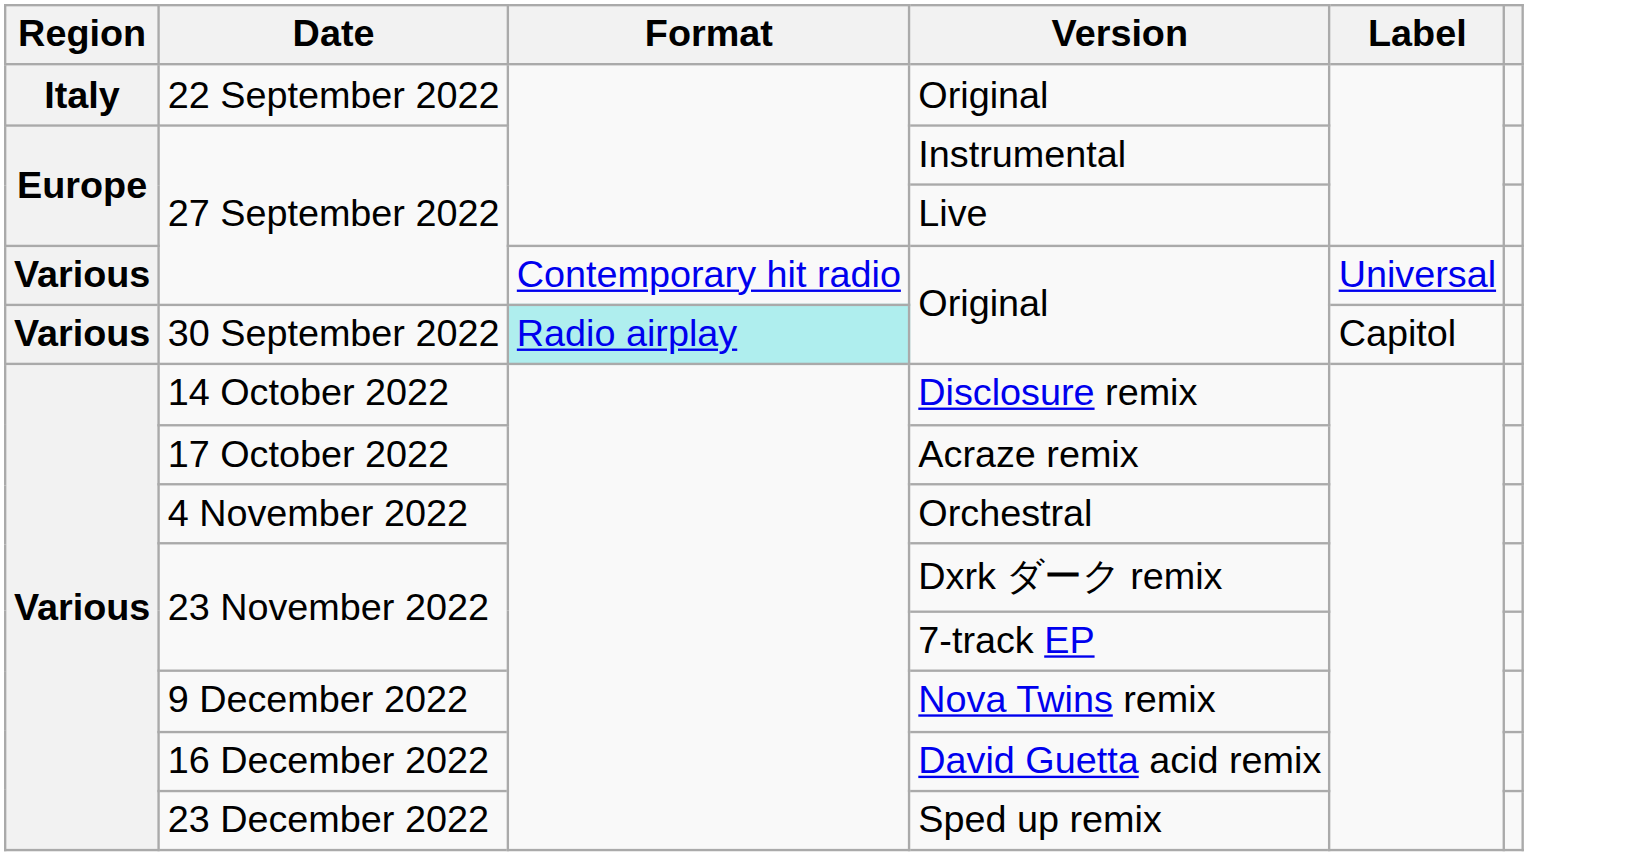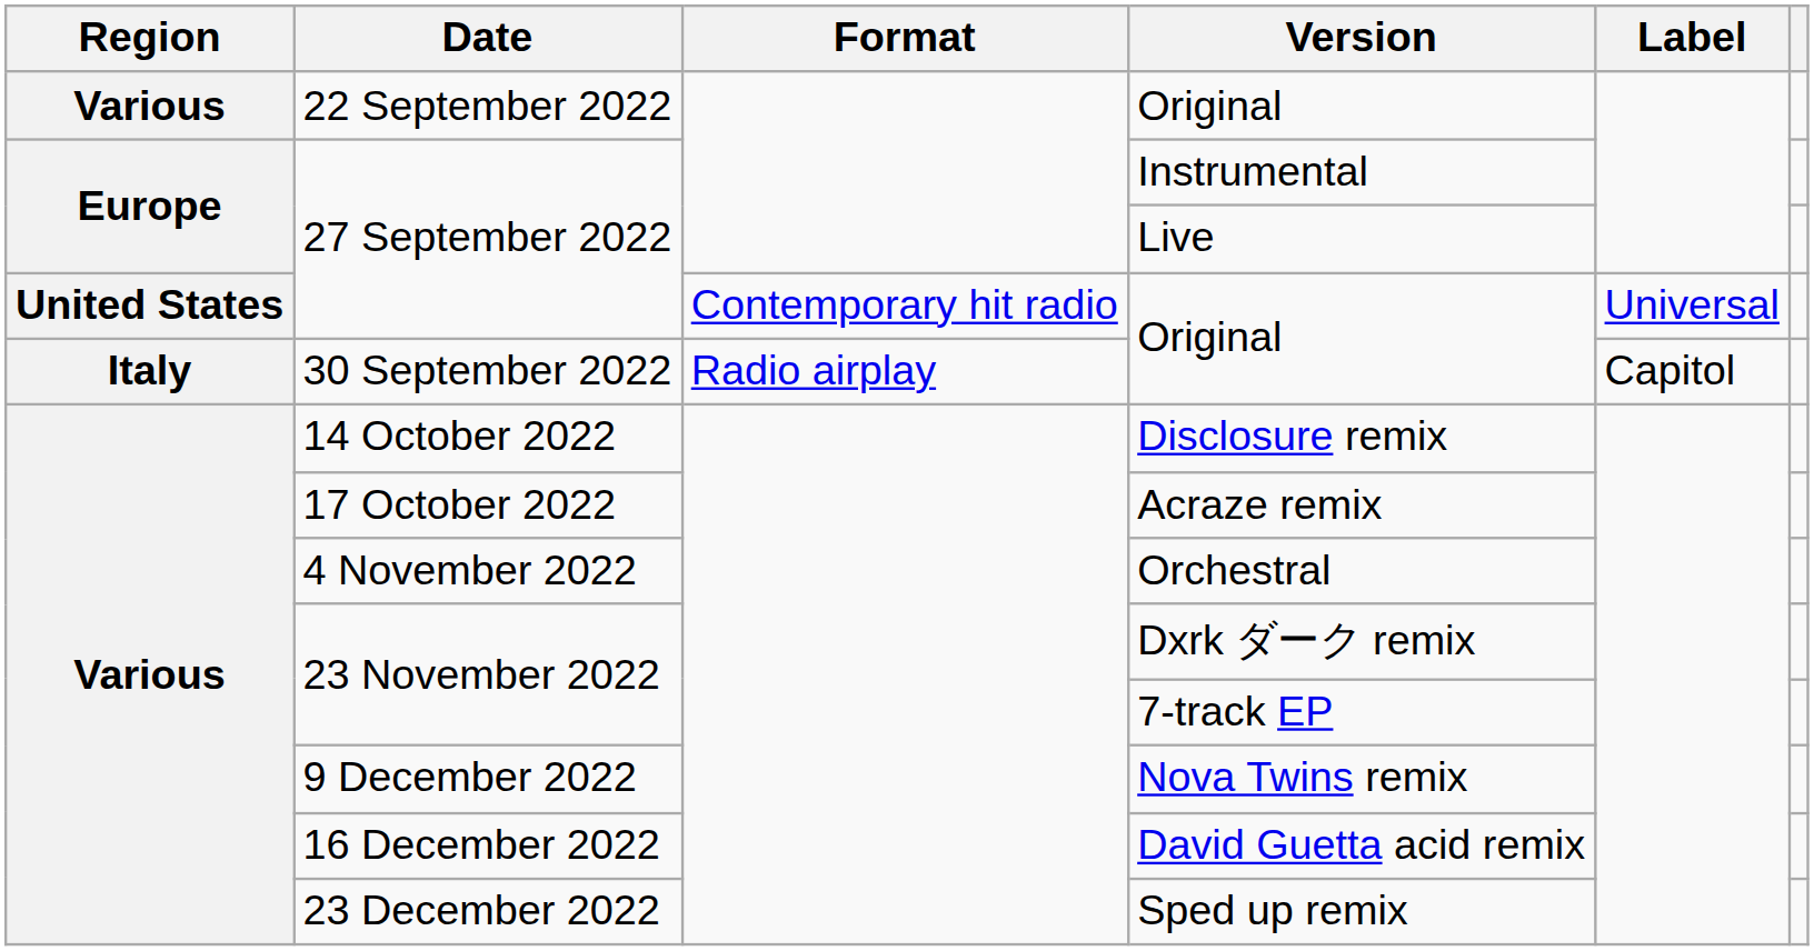22 September 2022 / Original | Region: Italy -> Various
27 September 2022 / Original | Region: Various -> United States
30 September 2022 / Original | Region: Various -> Italy
30 September 2022 / Original | Format: paleturquoise background -> no background
